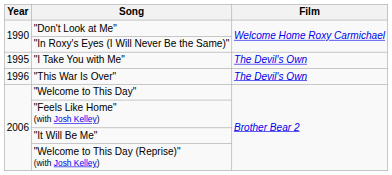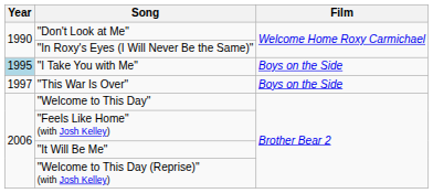"I Take You with Me" | Year: no background -> lightblue background
"I Take You with Me" | Film: The Devil's Own -> Boys on the Side
"This War Is Over" | Year: 1996 -> 1997
"This War Is Over" | Film: The Devil's Own -> Boys on the Side
